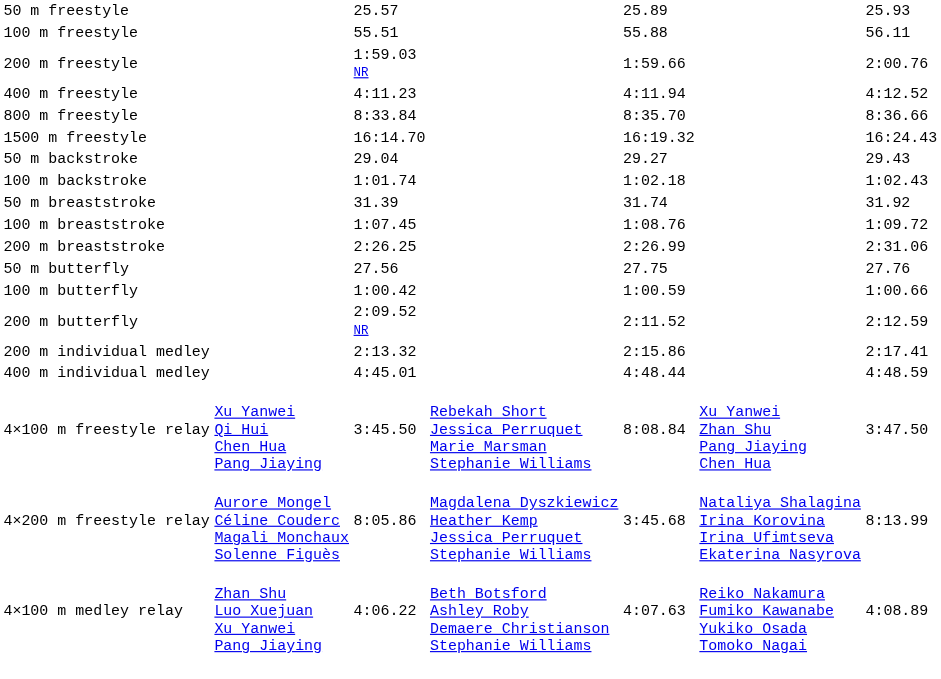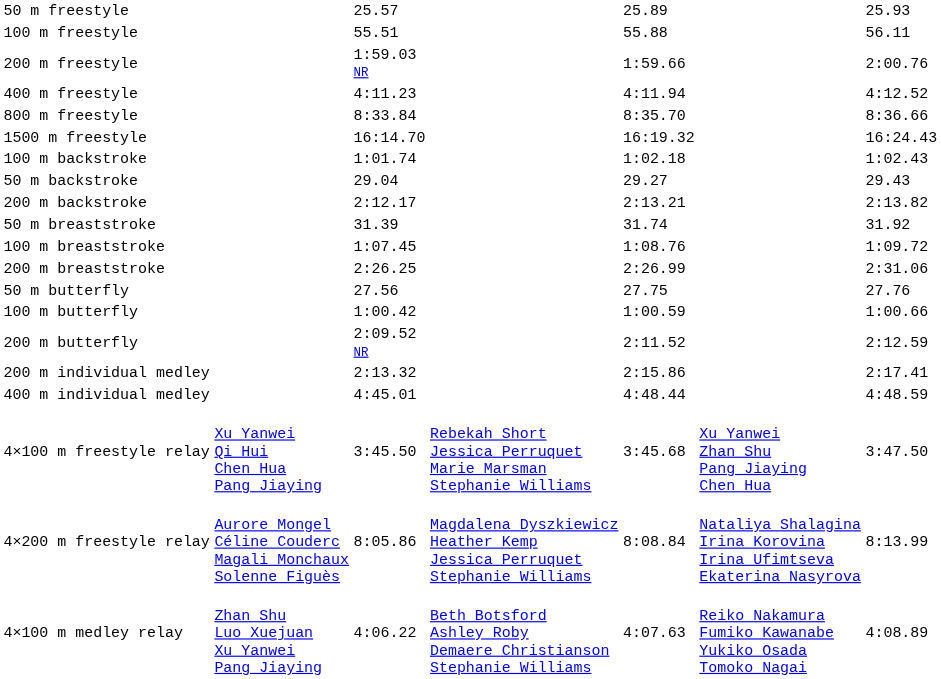rows swapped: 50 m backstroke <-> 100 m backstroke
+ row: 200 m backstroke | 2:12.17 | 2:13.21 | 2:13.82
4×100 m freestyle relay | column 5: 8:08.84 -> 3:45.68
4×200 m freestyle relay | column 5: 3:45.68 -> 8:08.84
